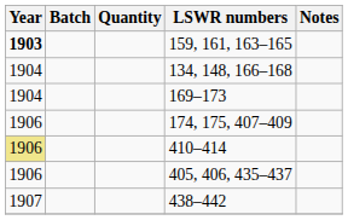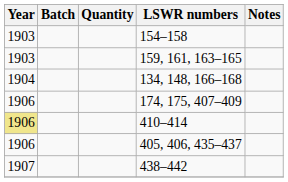+ row: 1903 | 154–158
159, 161, 163–165 | Year: bold -> normal
- row: 1904 | 169–173
